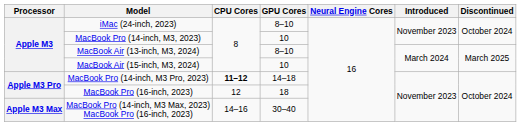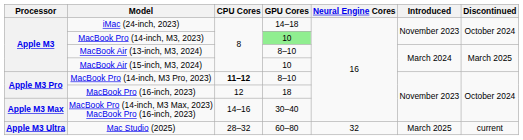iMac (24-inch, 2023) | GPU Cores: 8–10 -> 14–18
MacBook Pro (14-inch, M3, 2023) | GPU Cores: no background -> lightgreen background
MacBook Pro (14-inch, M3 Pro, 2023) | GPU Cores: 14–18 -> 8–10
+ row: Apple M3 Ultra | Mac Studio (2025) | 28–32 | 60–80 | 32 | March 2025 | current
